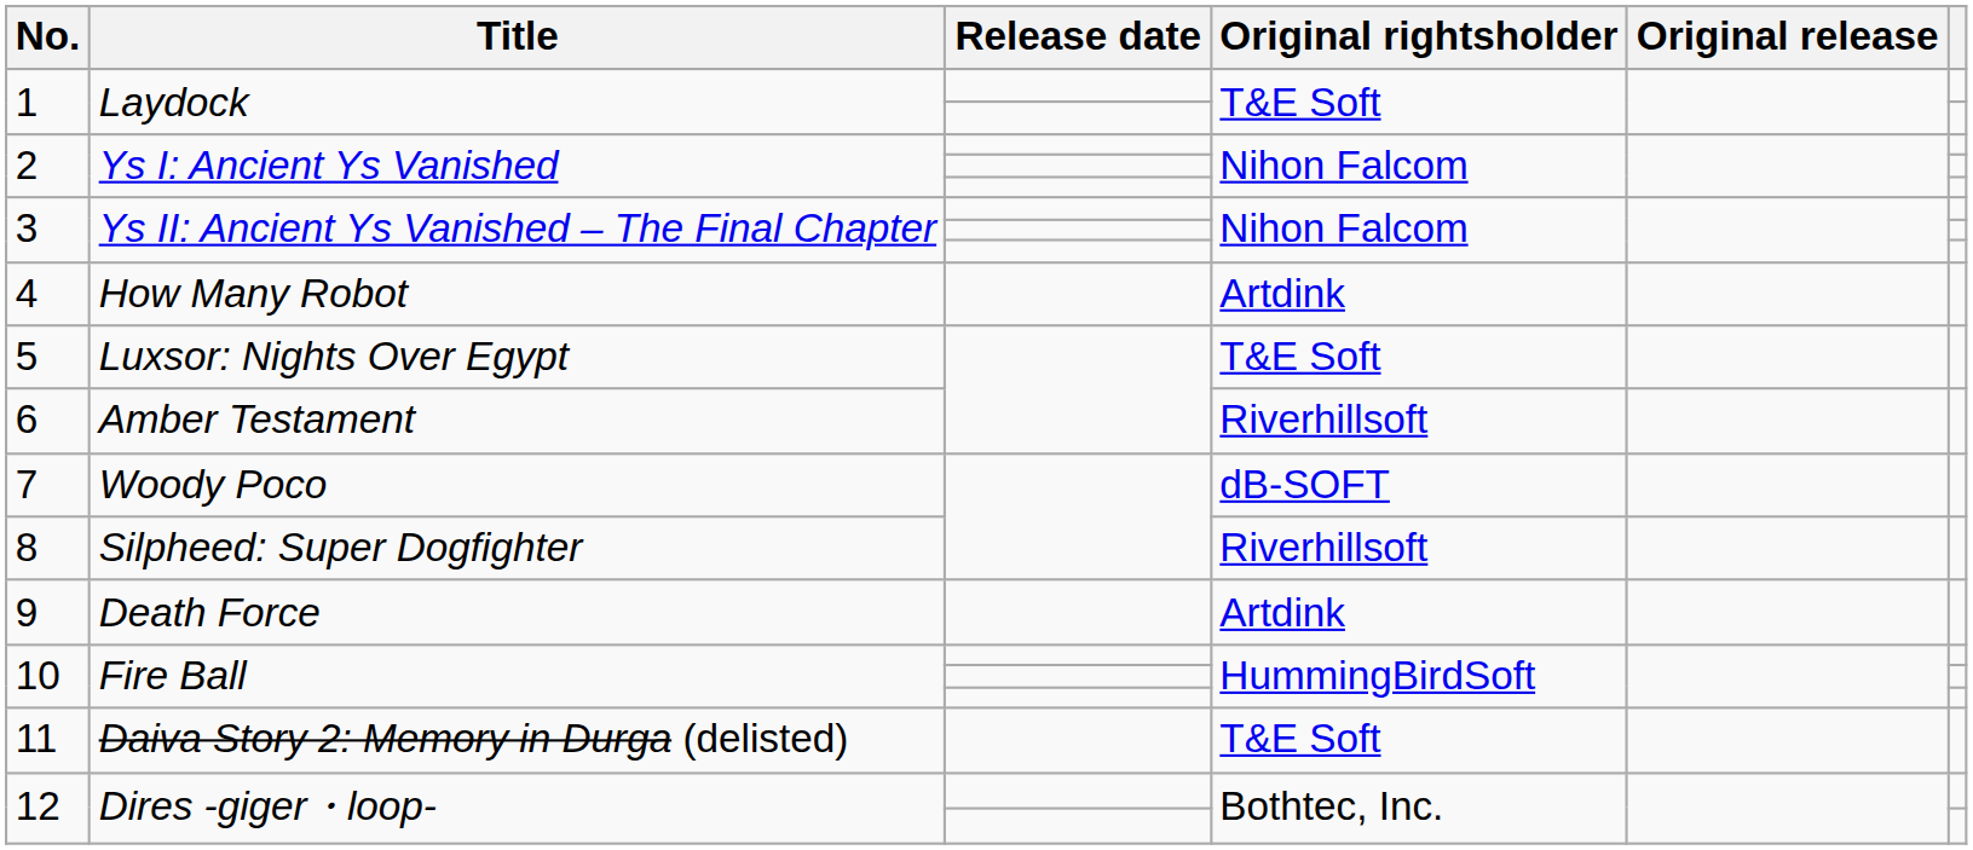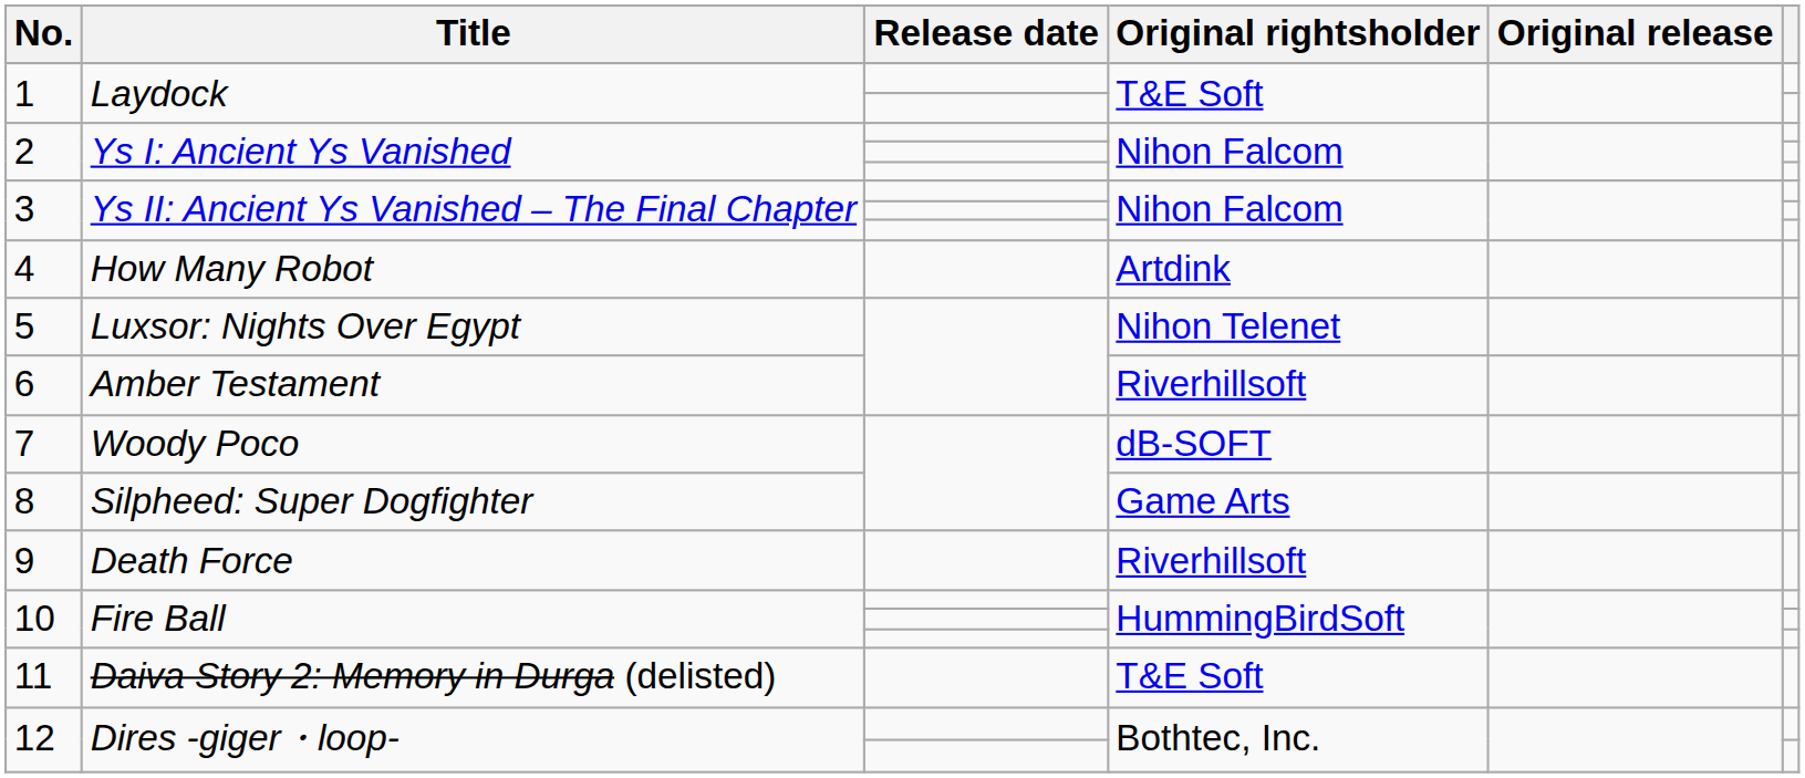5 | Original rightsholder: T&E Soft -> Nihon Telenet
8 | Original rightsholder: Riverhillsoft -> Game Arts
9 | Original rightsholder: Artdink -> Riverhillsoft
